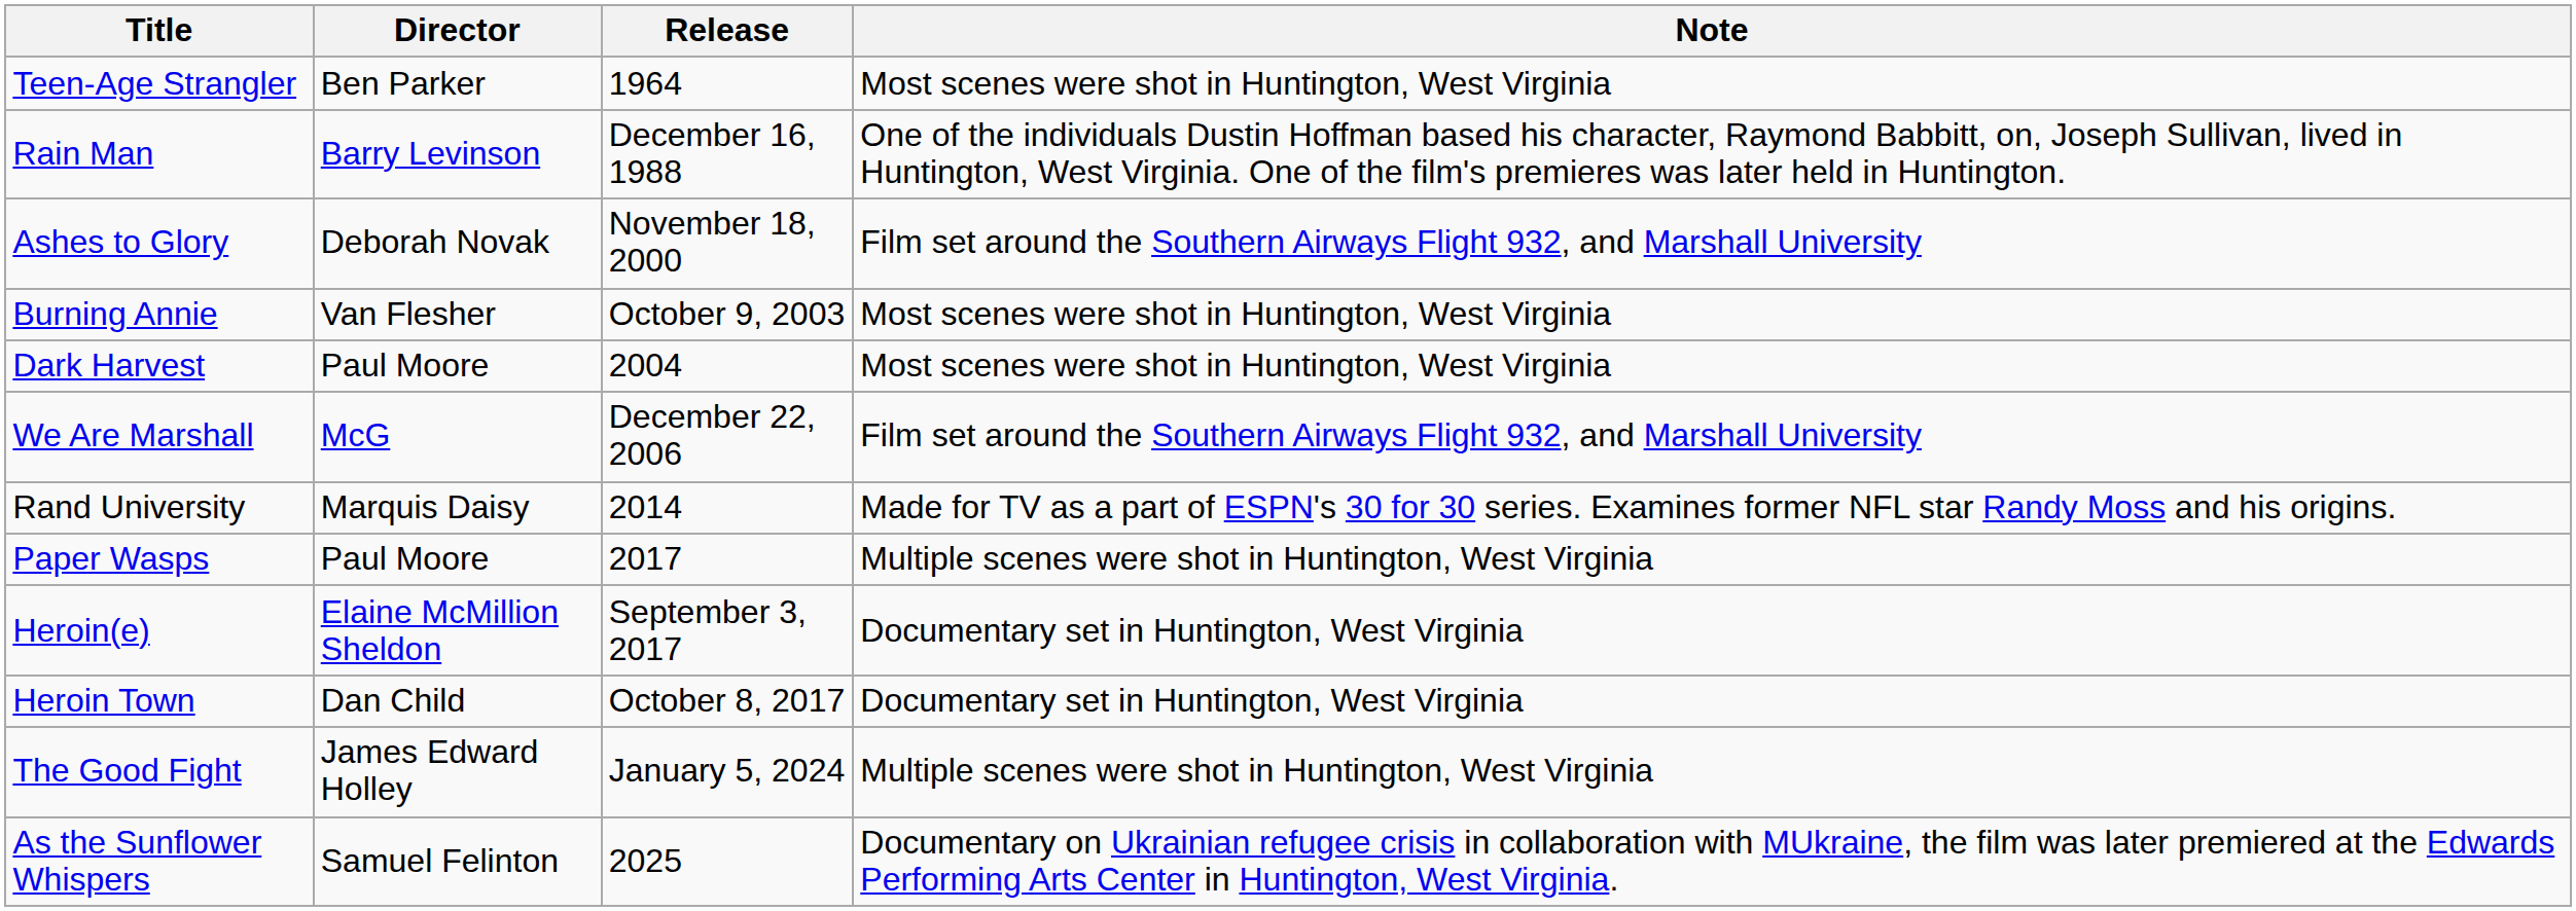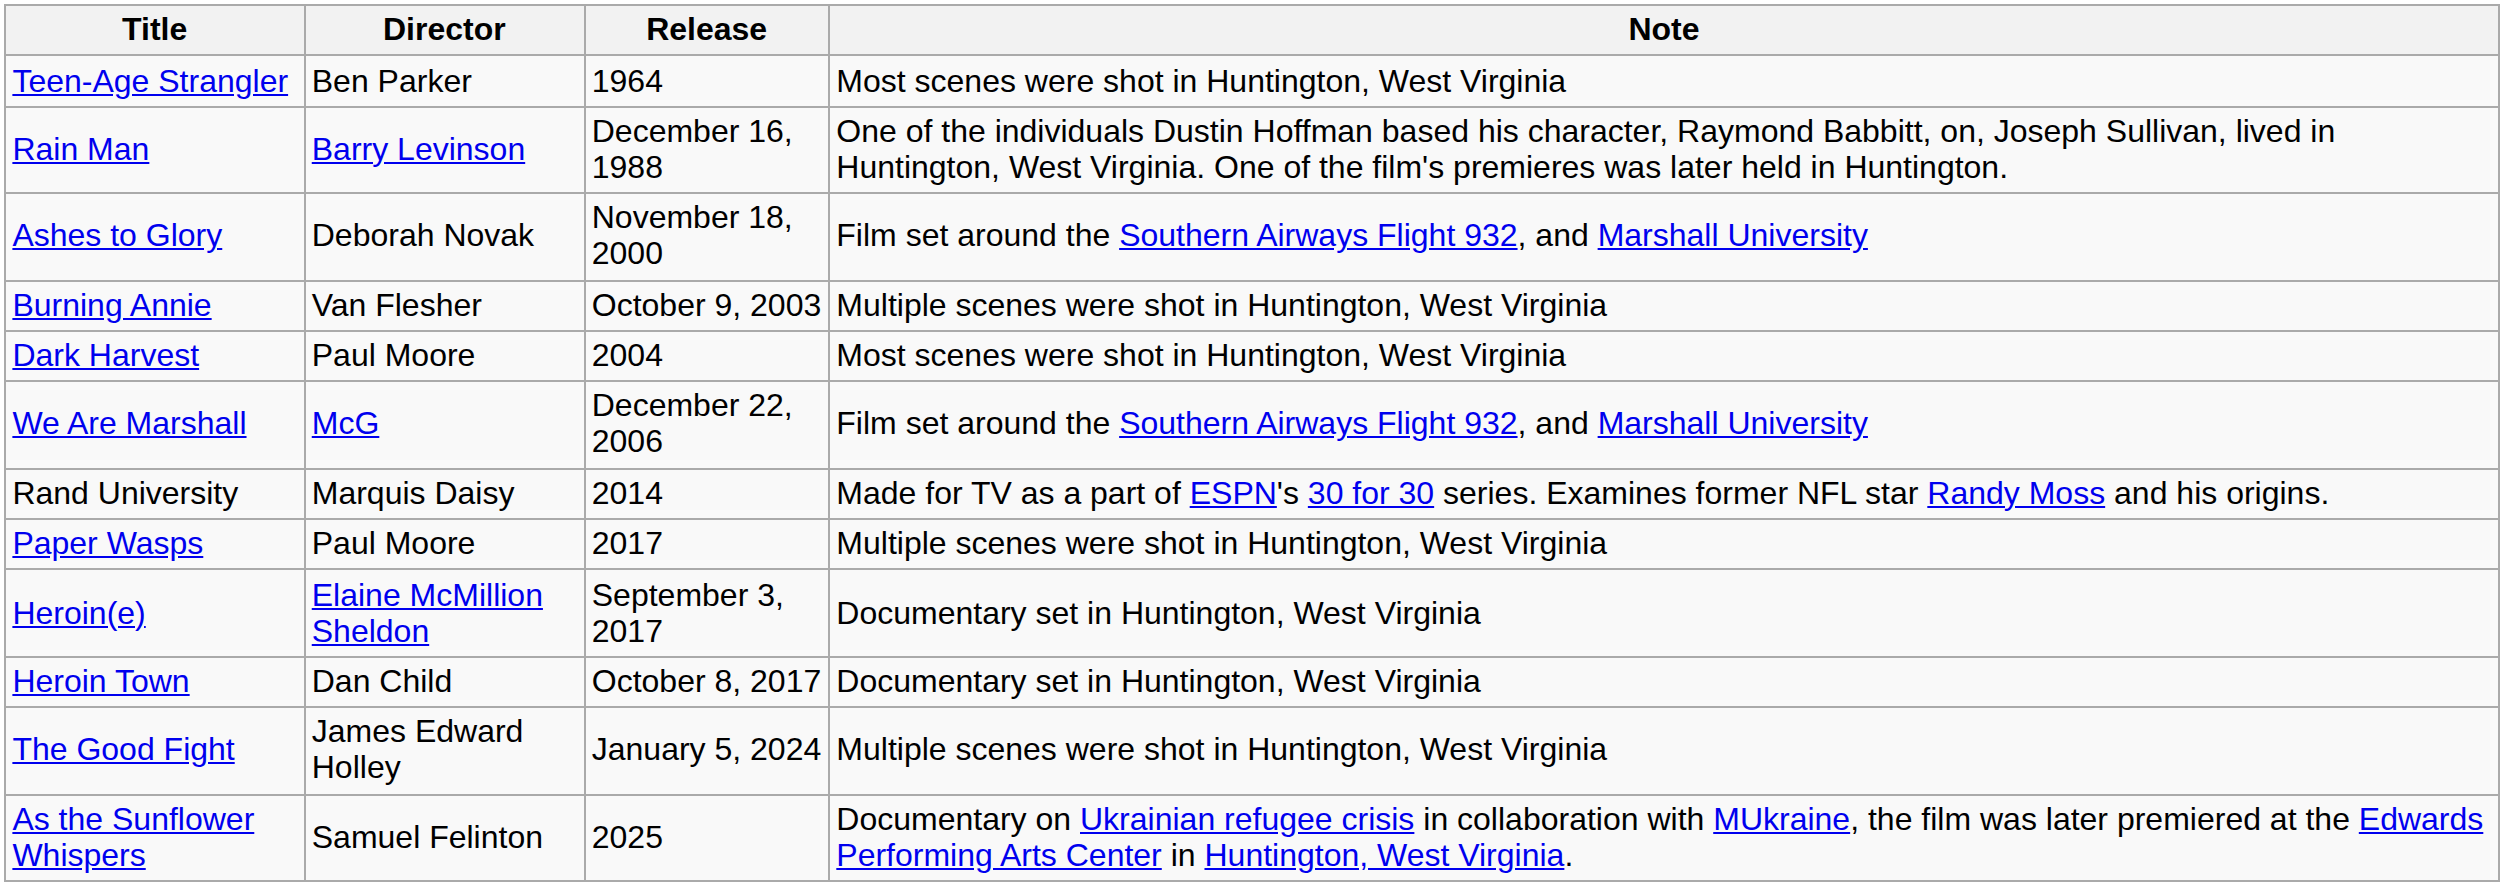Burning Annie | Note: Most scenes were shot in Huntington, West Virginia -> Multiple scenes were shot in Huntington, West Virginia
